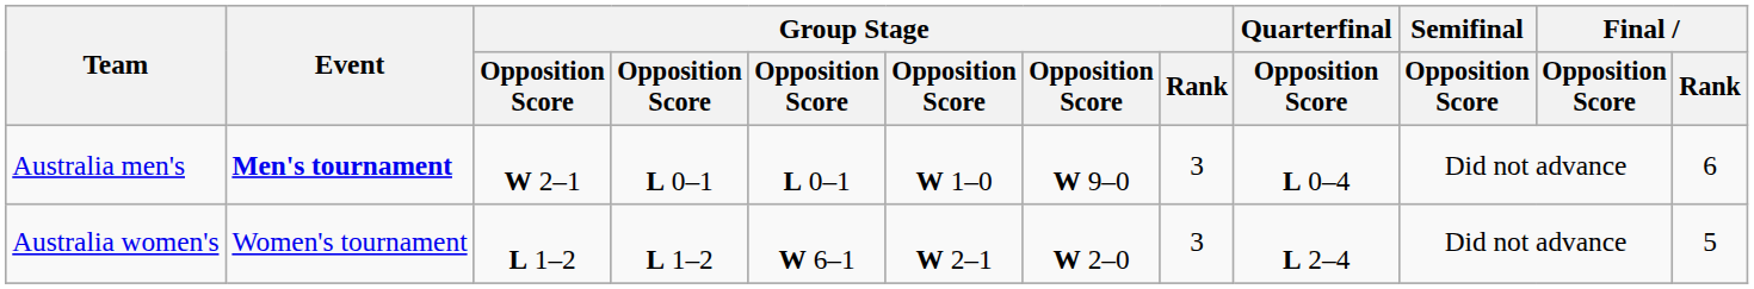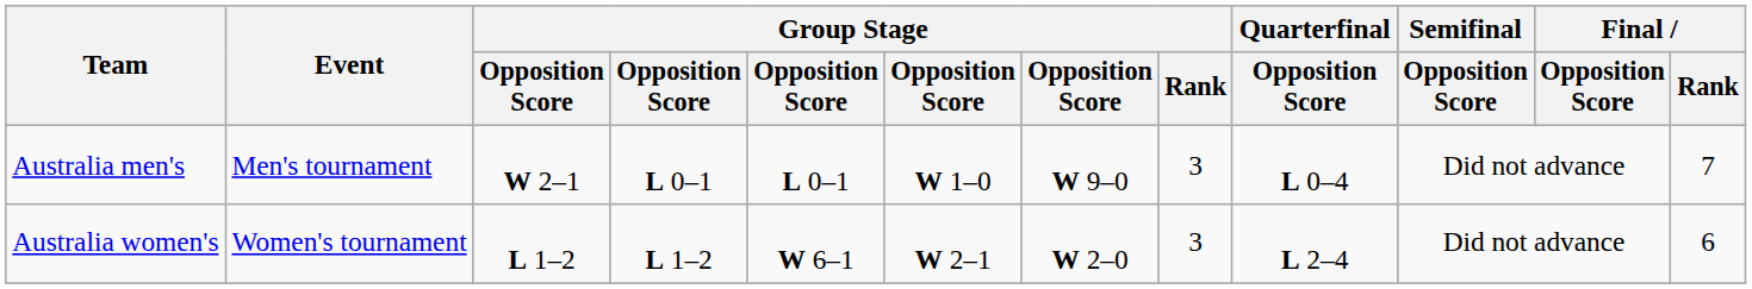Australia men's | Event: bold -> normal
Australia men's | Final / Rank: 6 -> 7
Australia women's | Final / Rank: 5 -> 6
